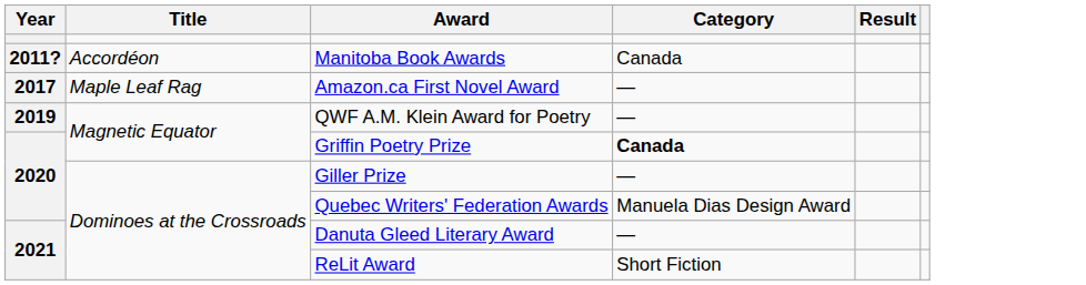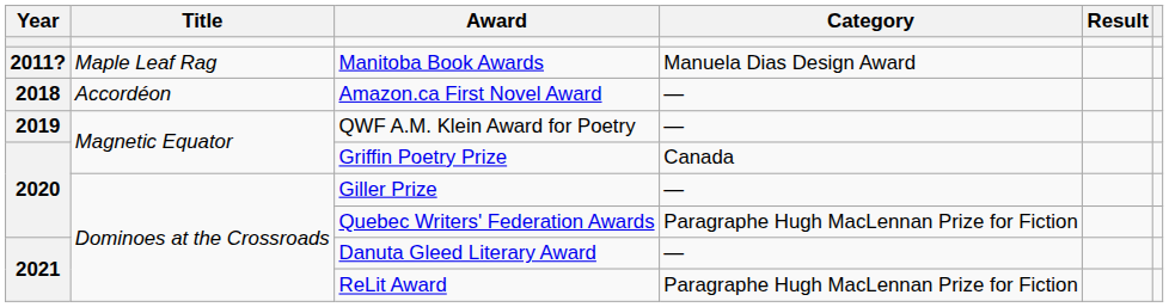Manitoba Book Awards | Title: Accordéon -> Maple Leaf Rag
Manitoba Book Awards | Category: Canada -> Manuela Dias Design Award
Amazon.ca First Novel Award | Year: 2017 -> 2018
Amazon.ca First Novel Award | Title: Maple Leaf Rag -> Accordéon
Griffin Poetry Prize | Category: bold -> normal
Quebec Writers' Federation Awards | Category: Manuela Dias Design Award -> Paragraphe Hugh MacLennan Prize for Fiction
ReLit Award | Category: Short Fiction -> Paragraphe Hugh MacLennan Prize for Fiction
